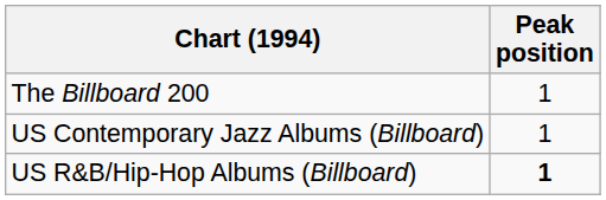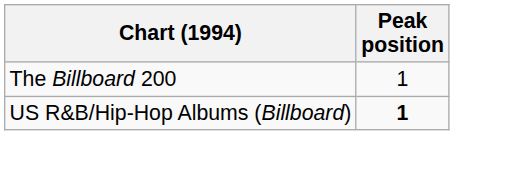- row: US Contemporary Jazz Albums (Billboard) | 1
